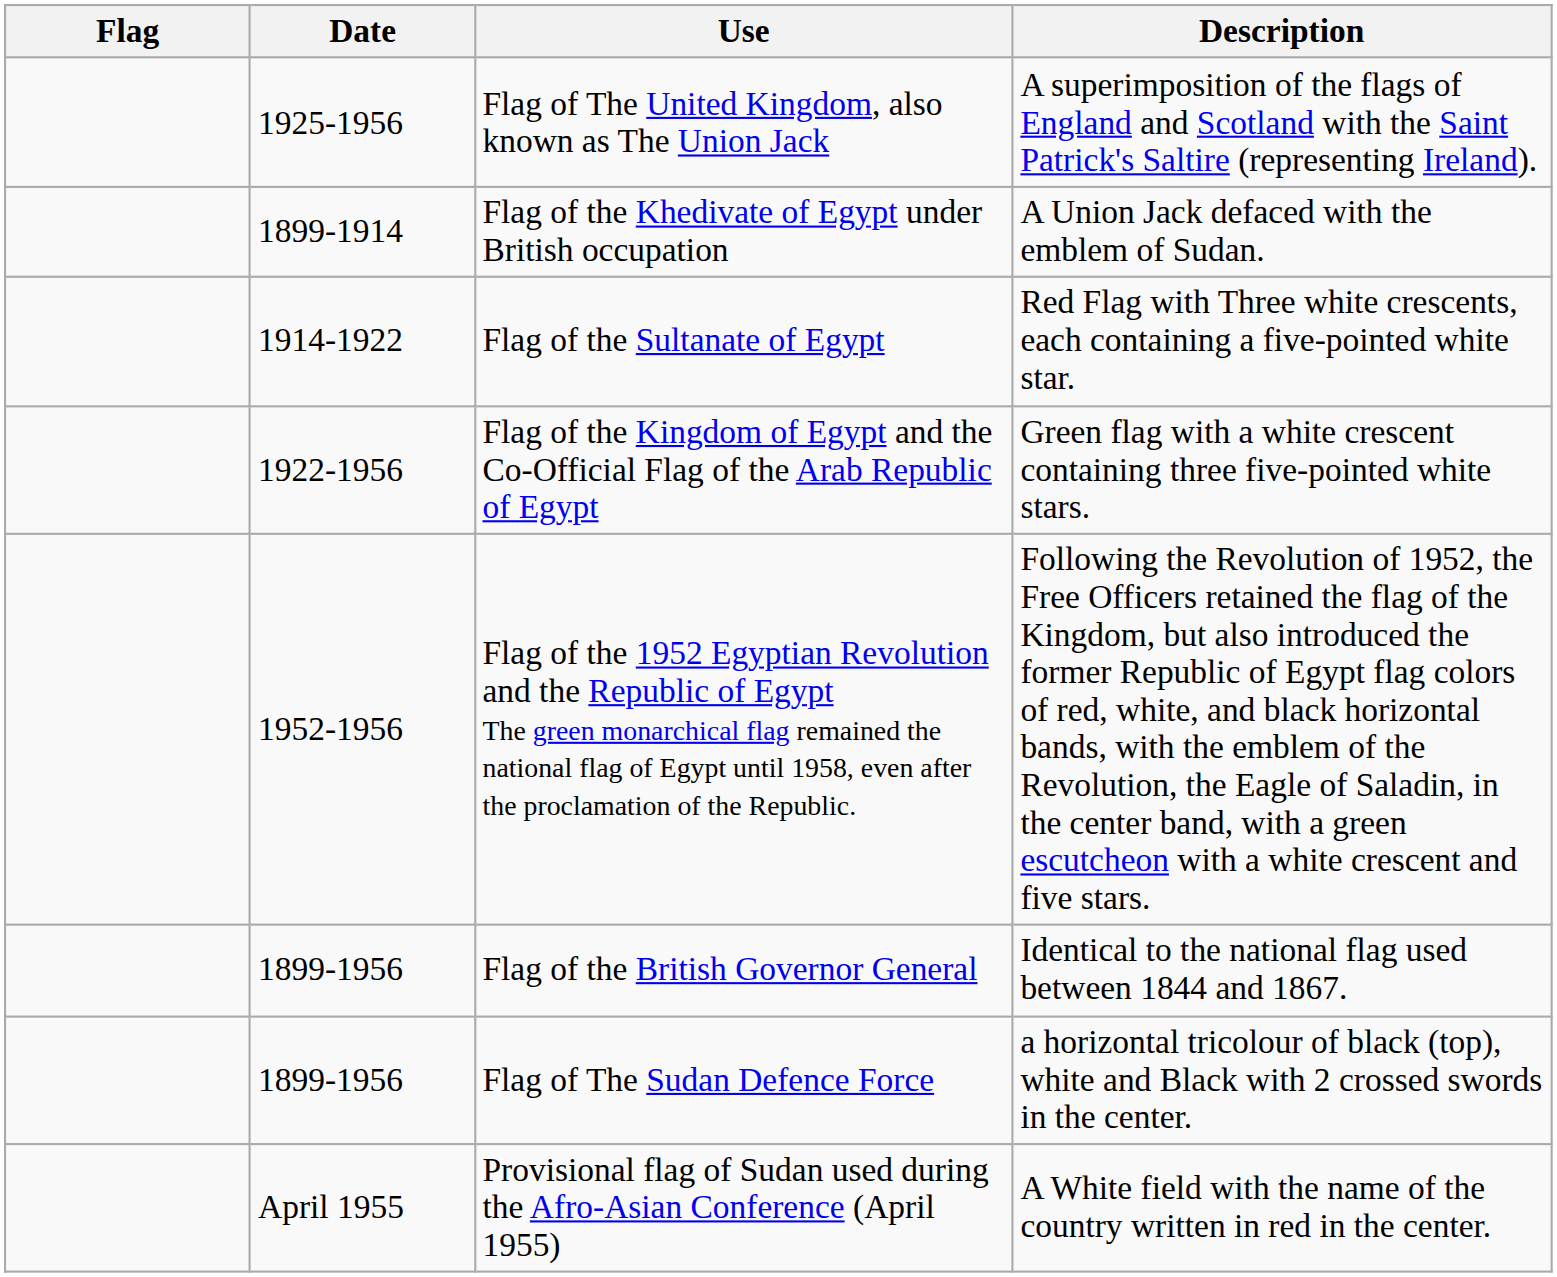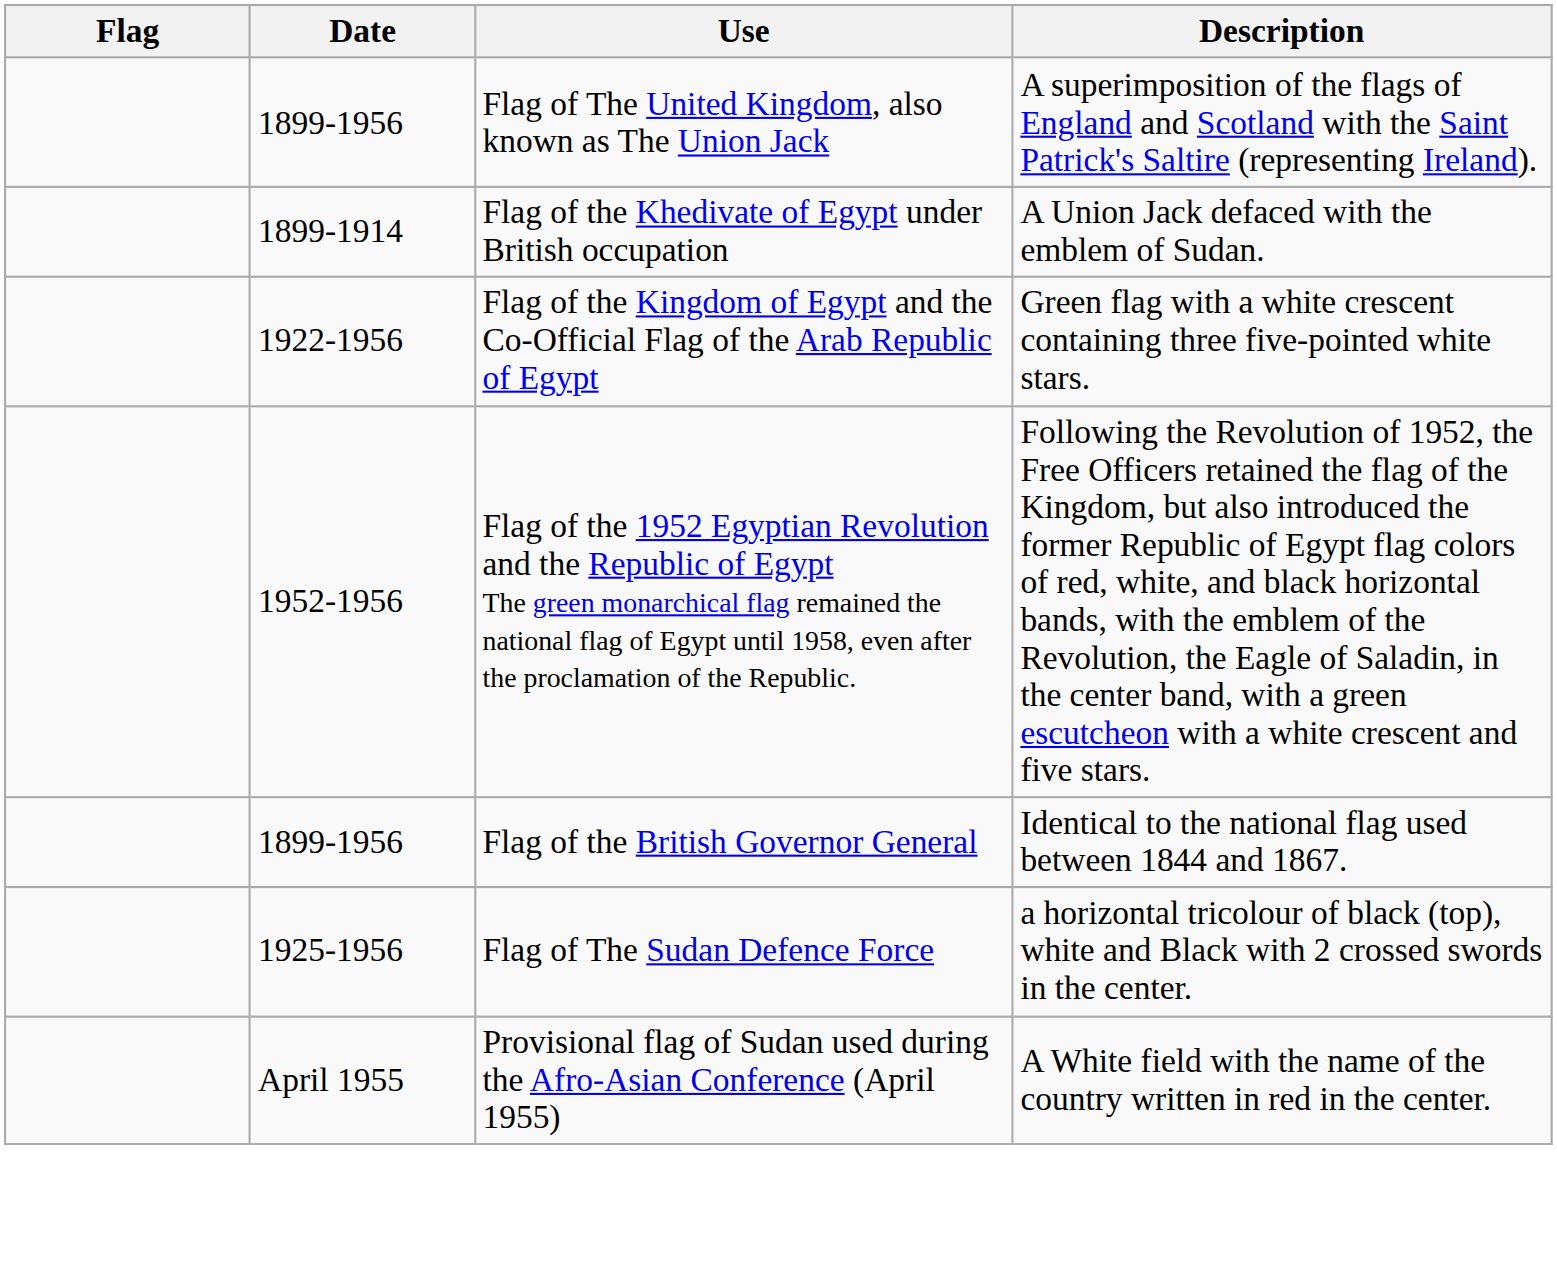Flag of The United Kingdom, also known as The Union Jack | Date: 1925-1956 -> 1899-1956
- row: 1914-1922 | Flag of the Sultanate of Egypt | Red Flag with Three white crescents, each containing a five-pointed white star.
Flag of The Sudan Defence Force | Date: 1899-1956 -> 1925-1956
